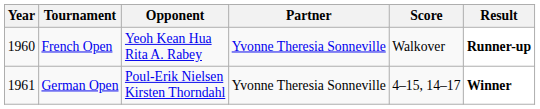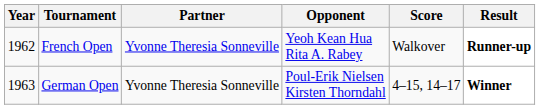columns swapped: Partner <-> Opponent
French Open | Year: 1960 -> 1962
German Open | Year: 1961 -> 1963
